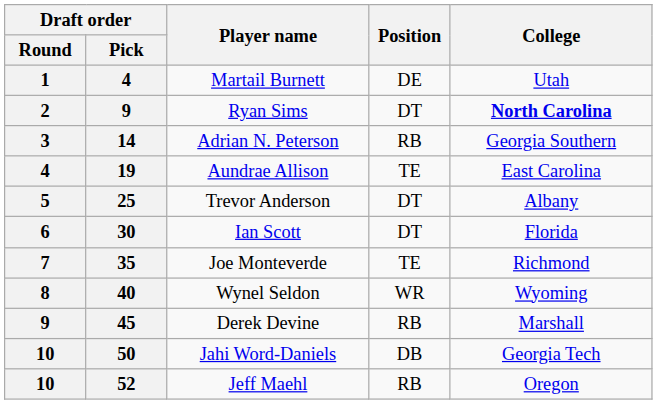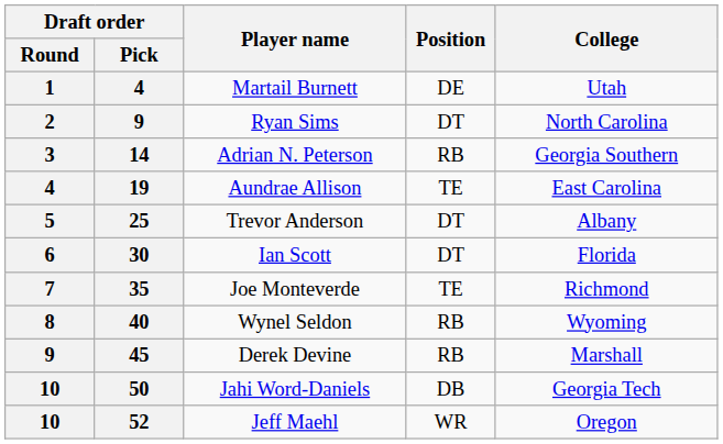Ryan Sims | College: bold -> normal
Wynel Seldon | Position: WR -> RB
Jeff Maehl | Position: RB -> WR
